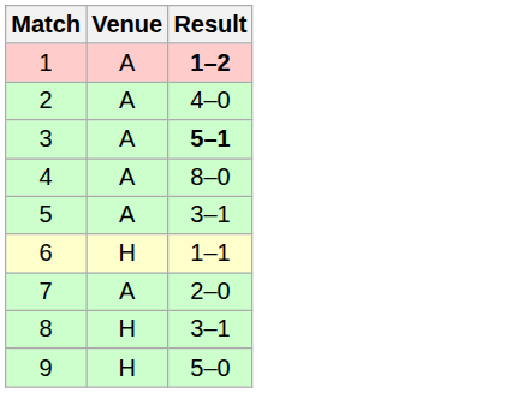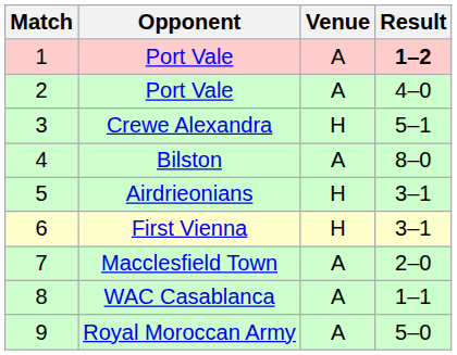+ column: Opponent | Port Vale | Port Vale | Crewe Alexandra | Bilston | Airdrieonians | First Vienna | Macclesfield Town | WAC Casablanca | Royal Moroccan Army
3 | Venue: A -> H
3 | Result: bold -> normal
5 | Venue: A -> H
6 | Result: 1–1 -> 3–1
8 | Venue: H -> A
8 | Result: 3–1 -> 1–1
9 | Venue: H -> A
